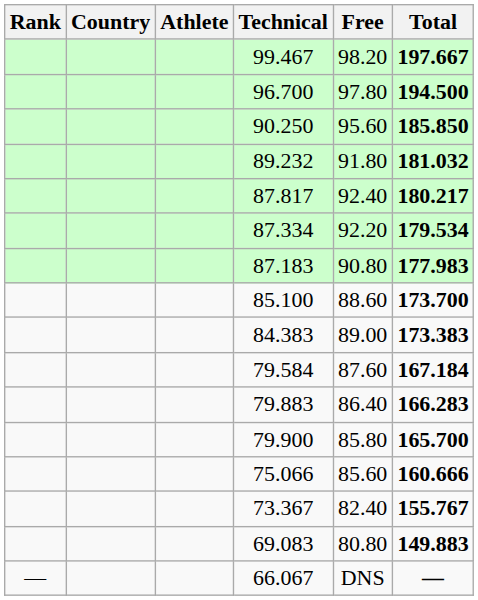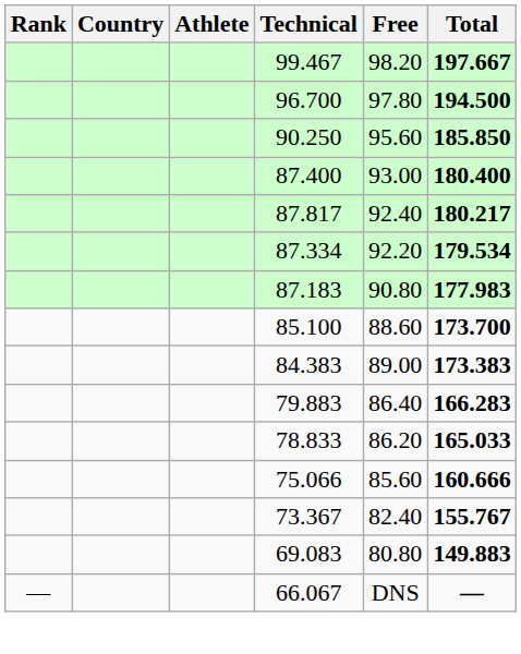- row: 89.232 | 91.80 | 181.032
+ row: 87.400 | 93.00 | 180.400
- row: 79.584 | 87.60 | 167.184
- row: 79.900 | 85.80 | 165.700
+ row: 78.833 | 86.20 | 165.033
